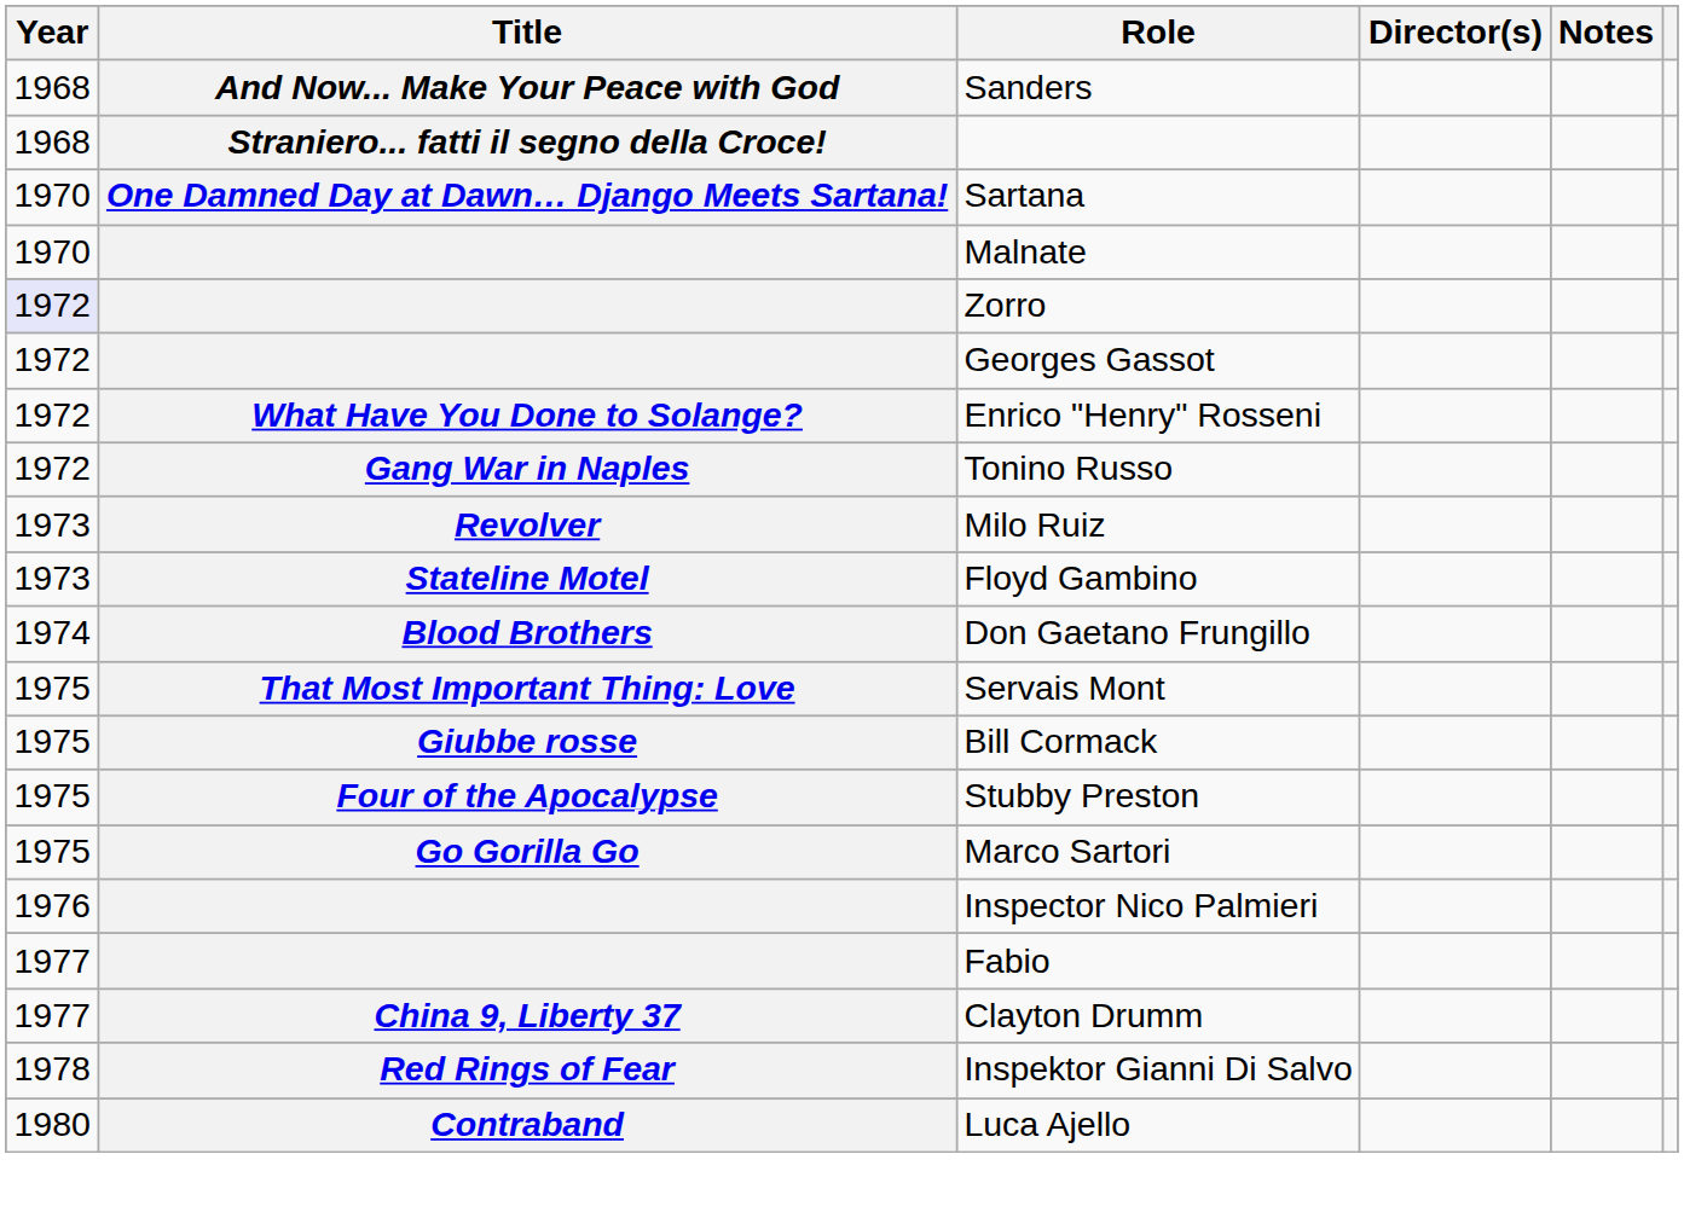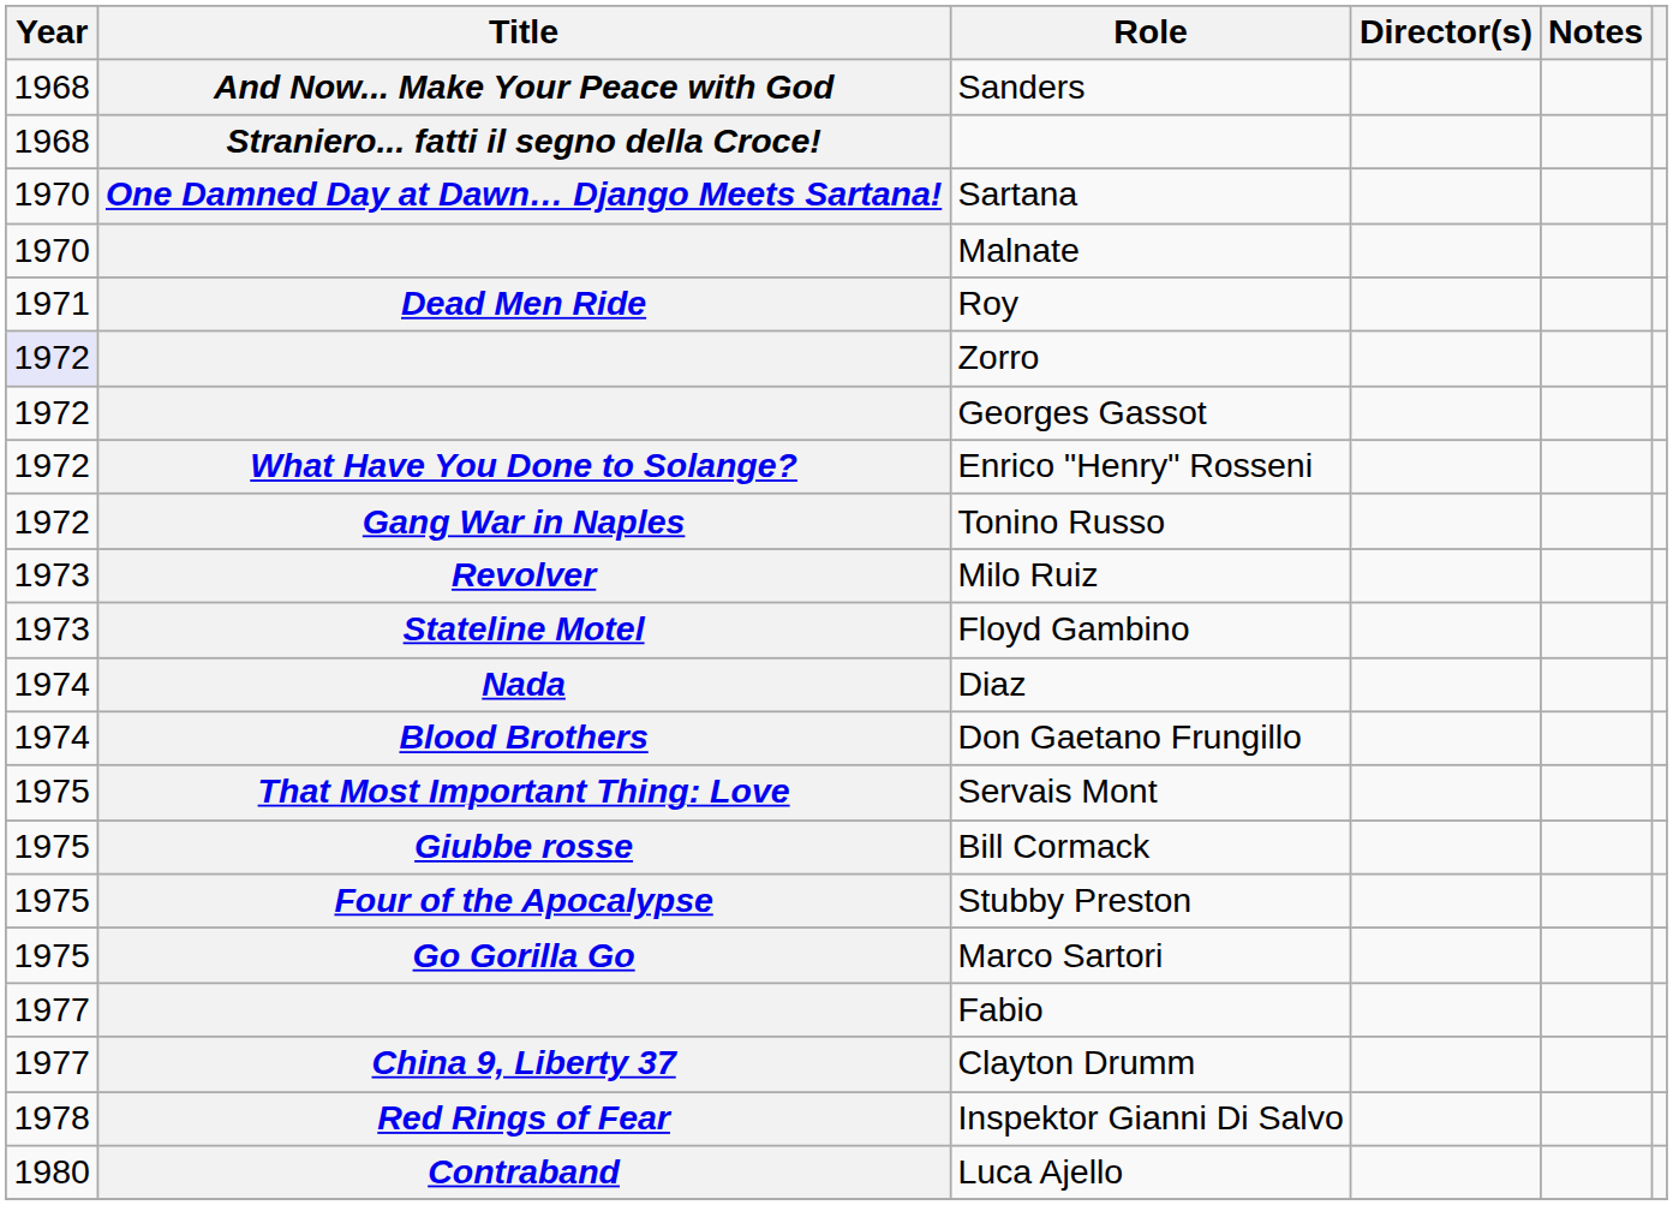+ row: 1971 | Dead Men Ride | Roy
+ row: 1974 | Nada | Diaz
- row: 1976 | Inspector Nico Palmieri
